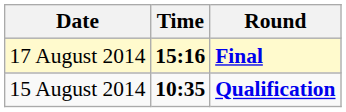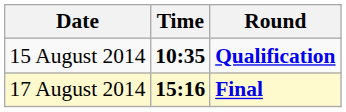rows swapped: 15 August 2014 <-> 17 August 2014
